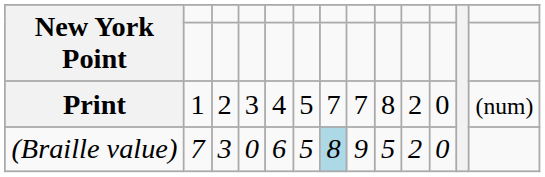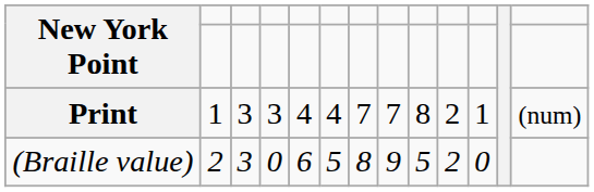Print | column 3: 2 -> 3
Print | column 6: 5 -> 4
Print | column 11: 0 -> 1
(Braille value) | column 2: 7 -> 2
(Braille value) | column 7: lightblue background -> no background
